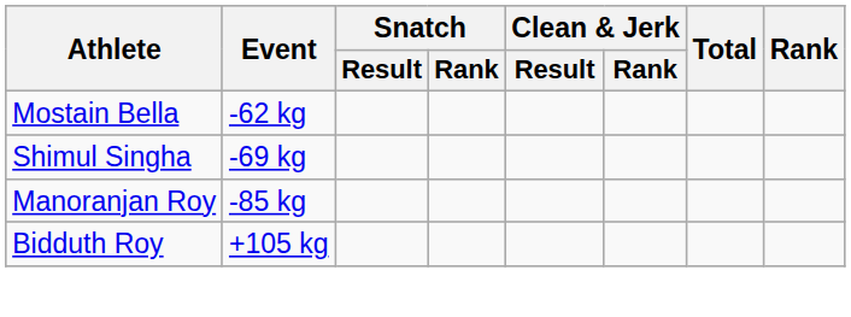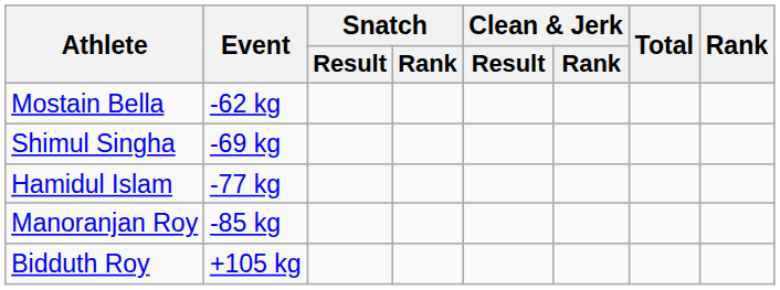+ row: Hamidul Islam | -77 kg
